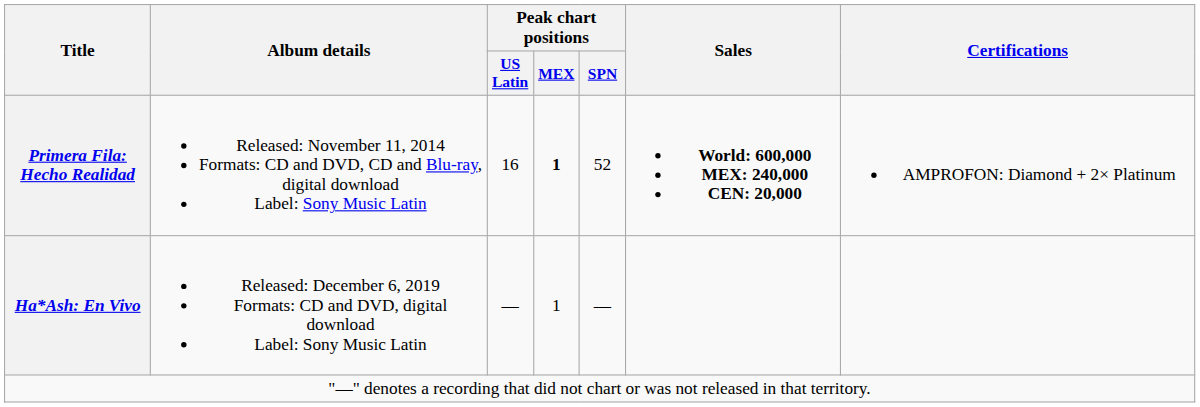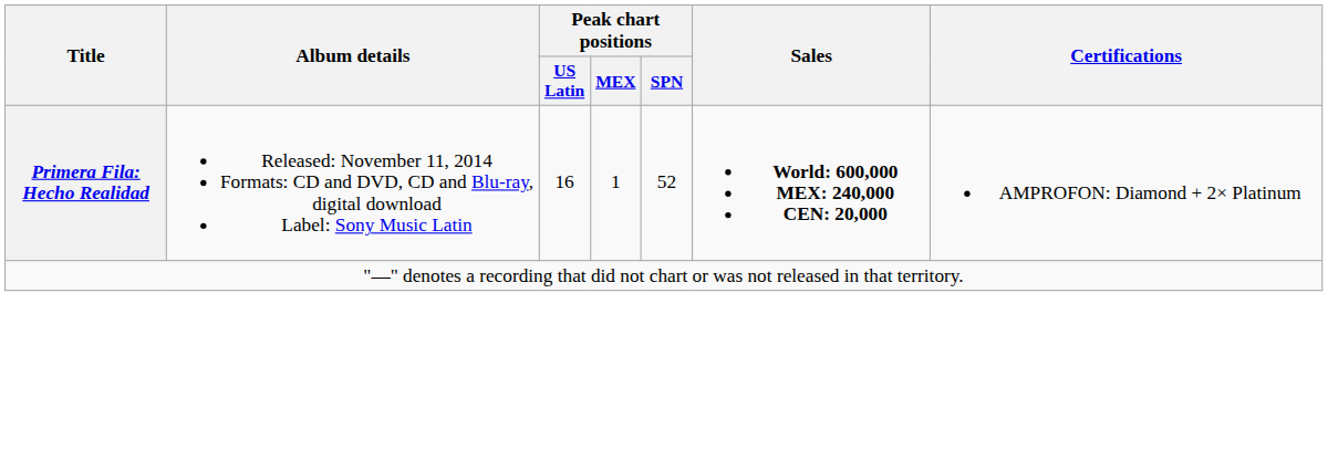Primera Fila: Hecho Realidad | Peak chart positions / MEX: bold -> normal
- row: Ha*Ash: En Vivo | Released: December 6, 2019 Formats: CD and DVD, digital download Label: Sony Music Latin | — | 1 | —
